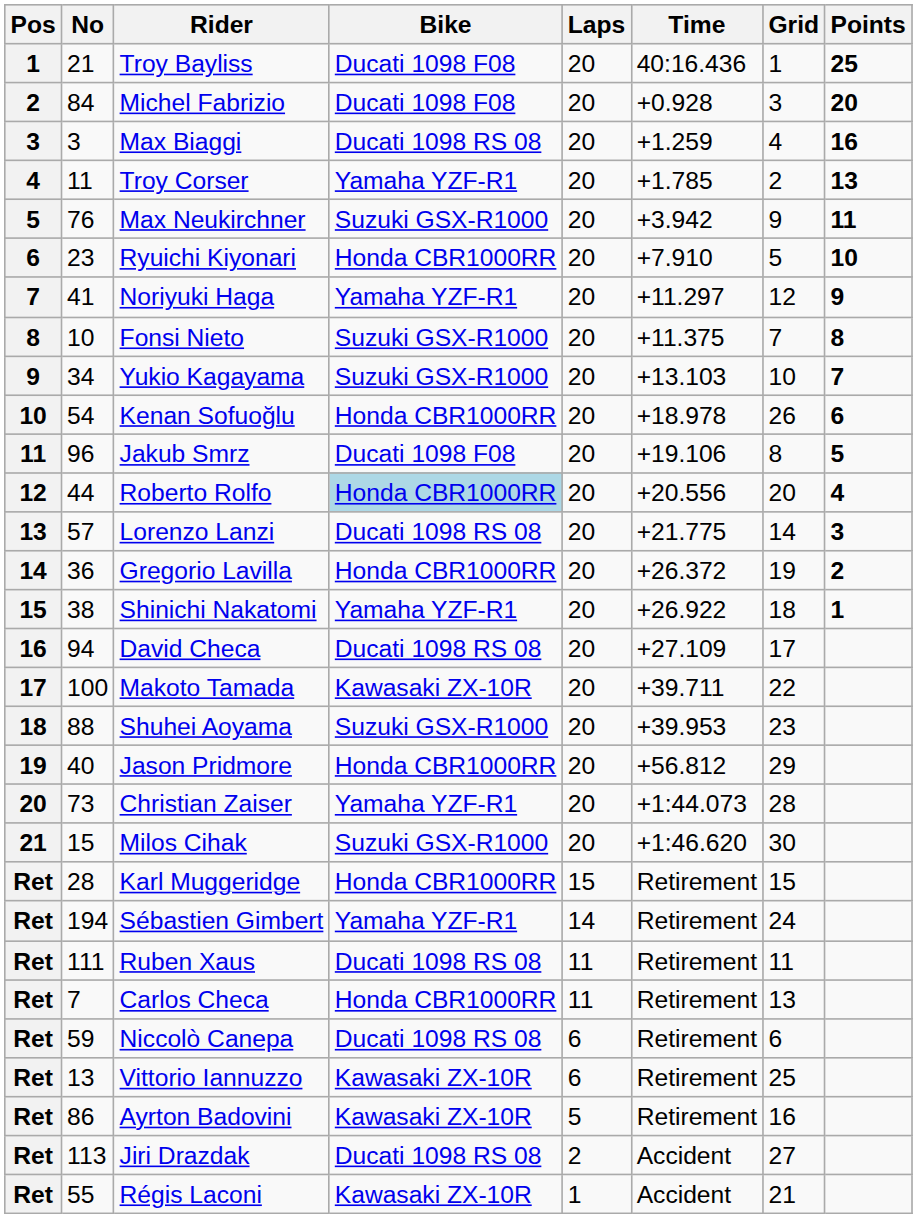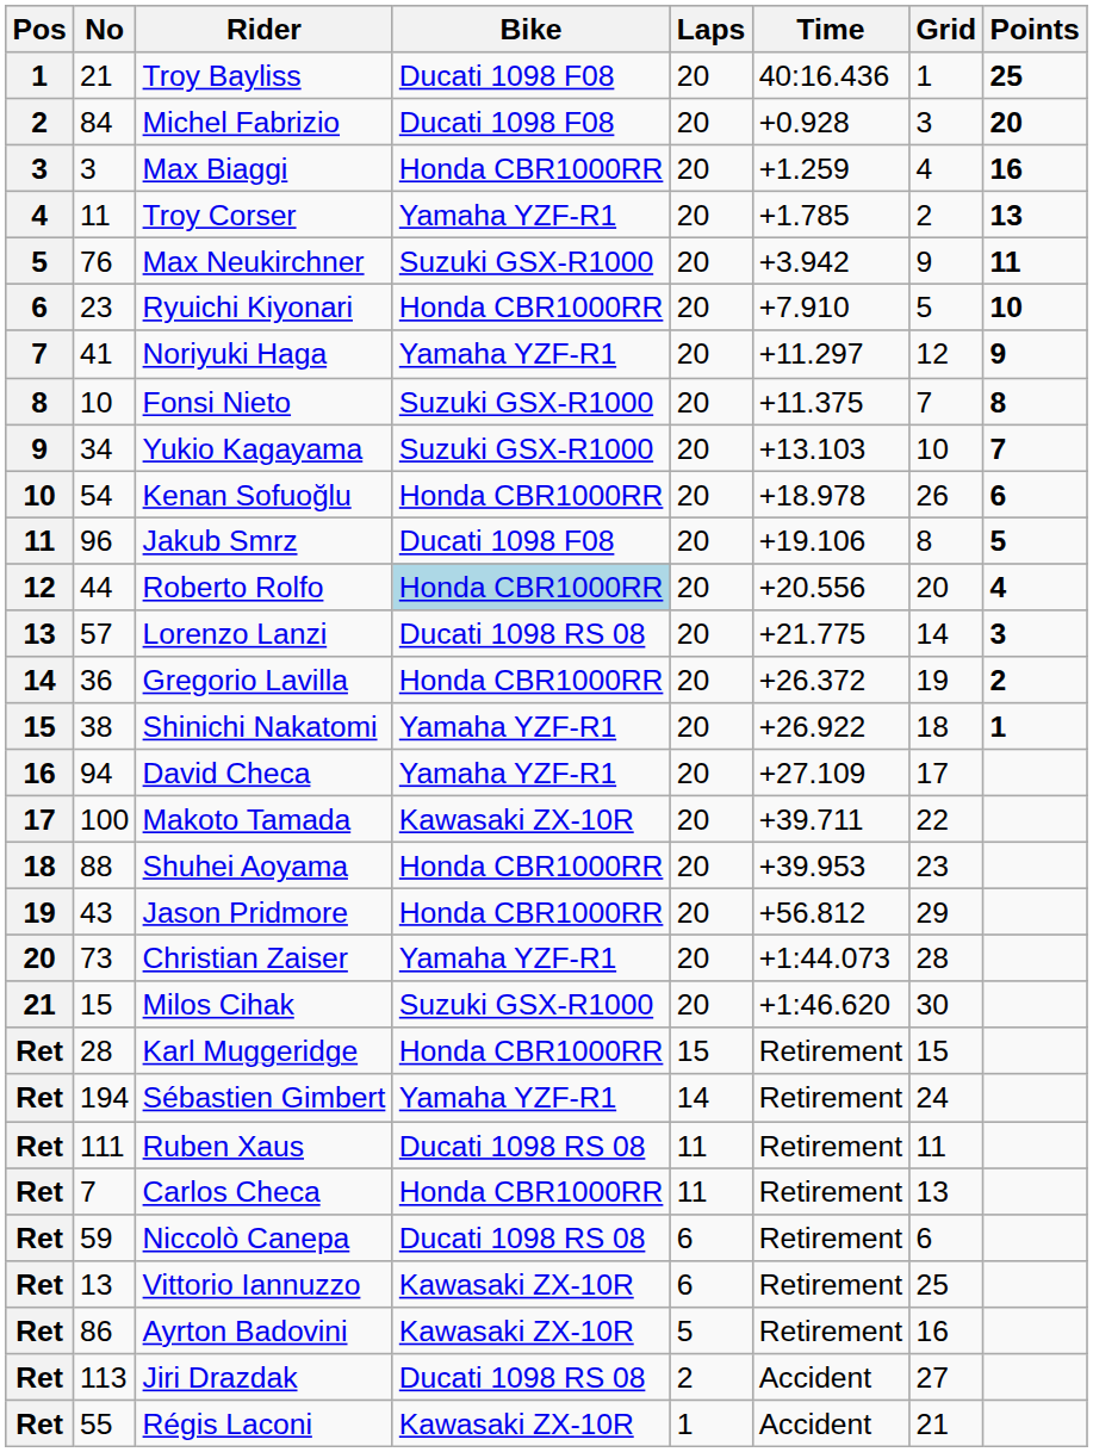Max Biaggi | Bike: Ducati 1098 RS 08 -> Honda CBR1000RR
David Checa | Bike: Ducati 1098 RS 08 -> Yamaha YZF-R1
Shuhei Aoyama | Bike: Suzuki GSX-R1000 -> Honda CBR1000RR
Jason Pridmore | No: 40 -> 43
